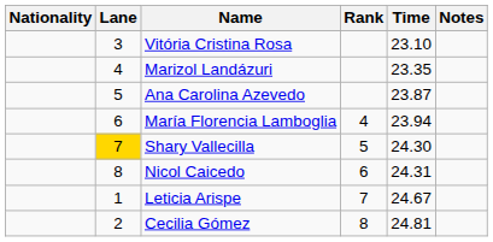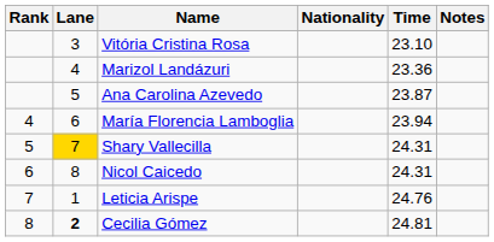columns swapped: Rank <-> Nationality
Marizol Landázuri | Time: 23.35 -> 23.36
Shary Vallecilla | Time: 24.30 -> 24.31
Leticia Arispe | Time: 24.67 -> 24.76
Cecilia Gómez | Lane: normal -> bold
